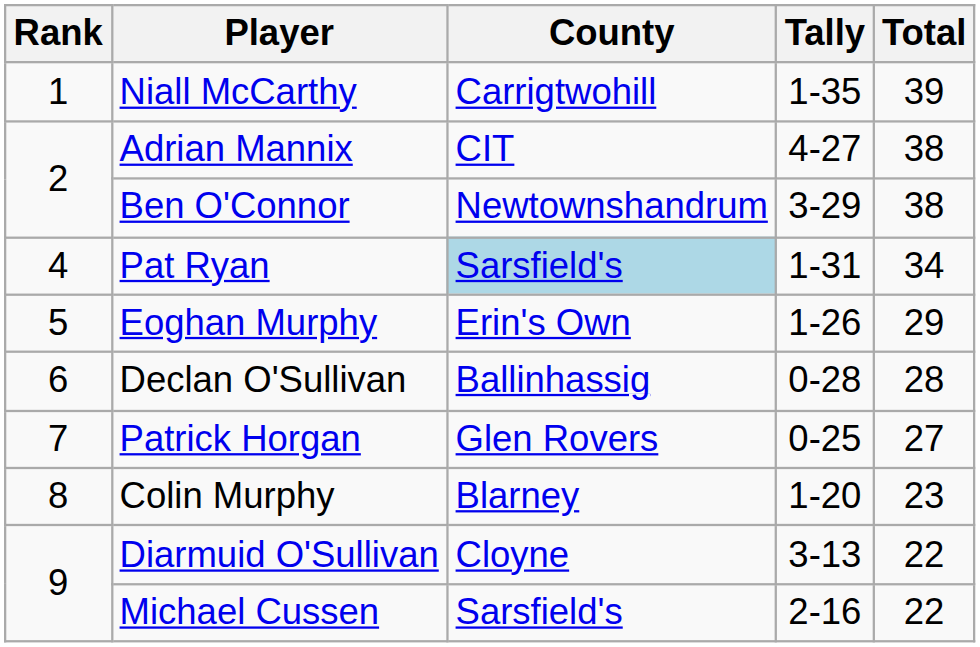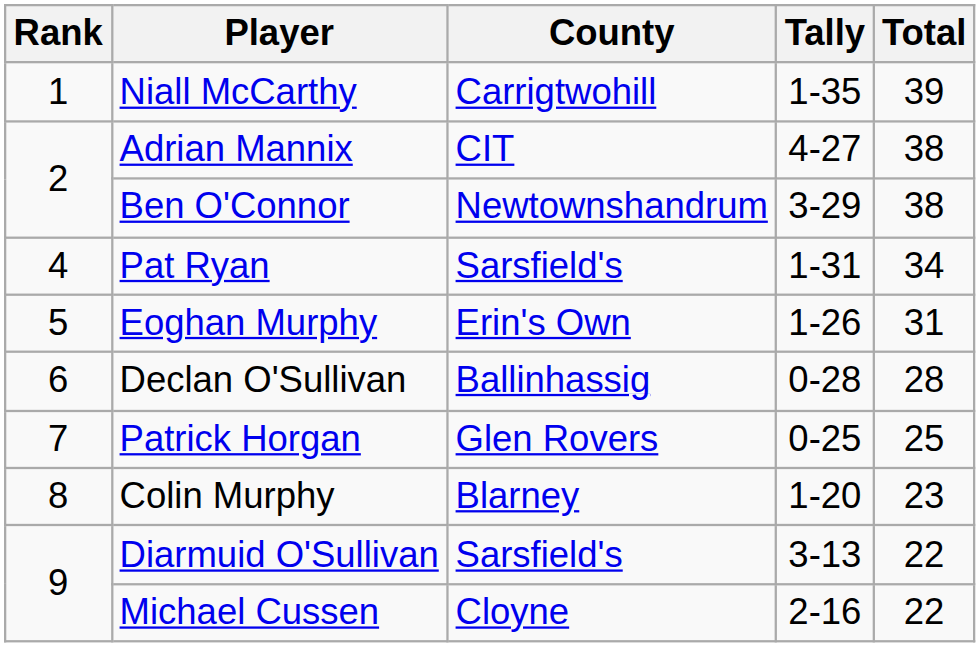Pat Ryan | County: lightblue background -> no background
Eoghan Murphy | Total: 29 -> 31
Patrick Horgan | Total: 27 -> 25
Diarmuid O'Sullivan | County: Cloyne -> Sarsfield's
Michael Cussen | County: Sarsfield's -> Cloyne
